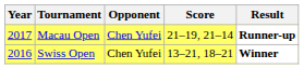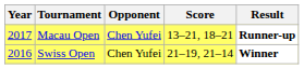Macau Open | Score: 21–19, 21–14 -> 13–21, 18–21
Swiss Open | Score: 13–21, 18–21 -> 21–19, 21–14
